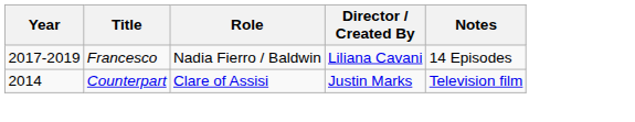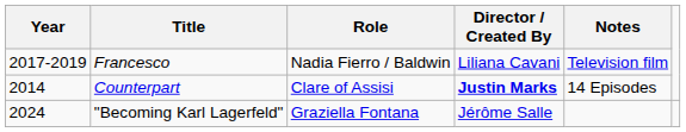Francesco | Notes: 14 Episodes -> Television film
Counterpart | Director / Created By: normal -> bold
Counterpart | Notes: Television film -> 14 Episodes
+ row: 2024 | "Becoming Karl Lagerfeld" | Graziella Fontana | Jérôme Salle
